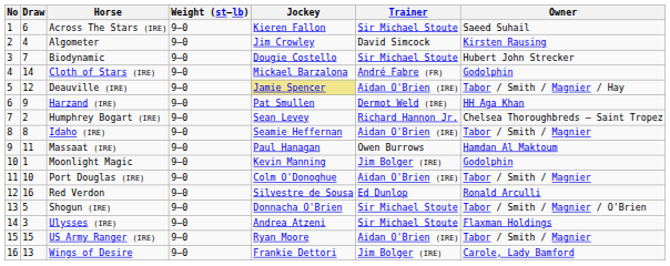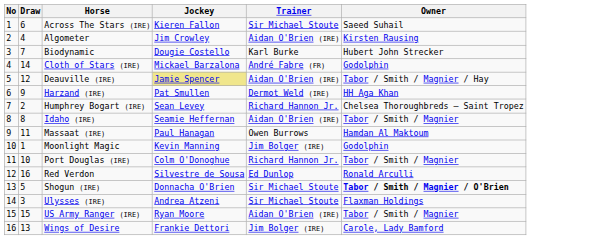- column: Weight (st–lb) | 9–0 | 9–0 | 9–0 | 9–0 | 9–0 | 9–0 | 9–0 | 9–0 | 9–0 | 9–0 | 9–0 | 9–0 | 9–0 | 9–0 | 9–0 | 9–0
Algometer | Trainer: David Simcock -> Aidan O'Brien (IRE)
Biodynamic | Trainer: Sir Michael Stoute -> Karl Burke
Port Douglas (IRE) | Trainer: Aidan O'Brien (IRE) -> Richard Hannon Jr.
Shogun (IRE) | Owner: normal -> bold
